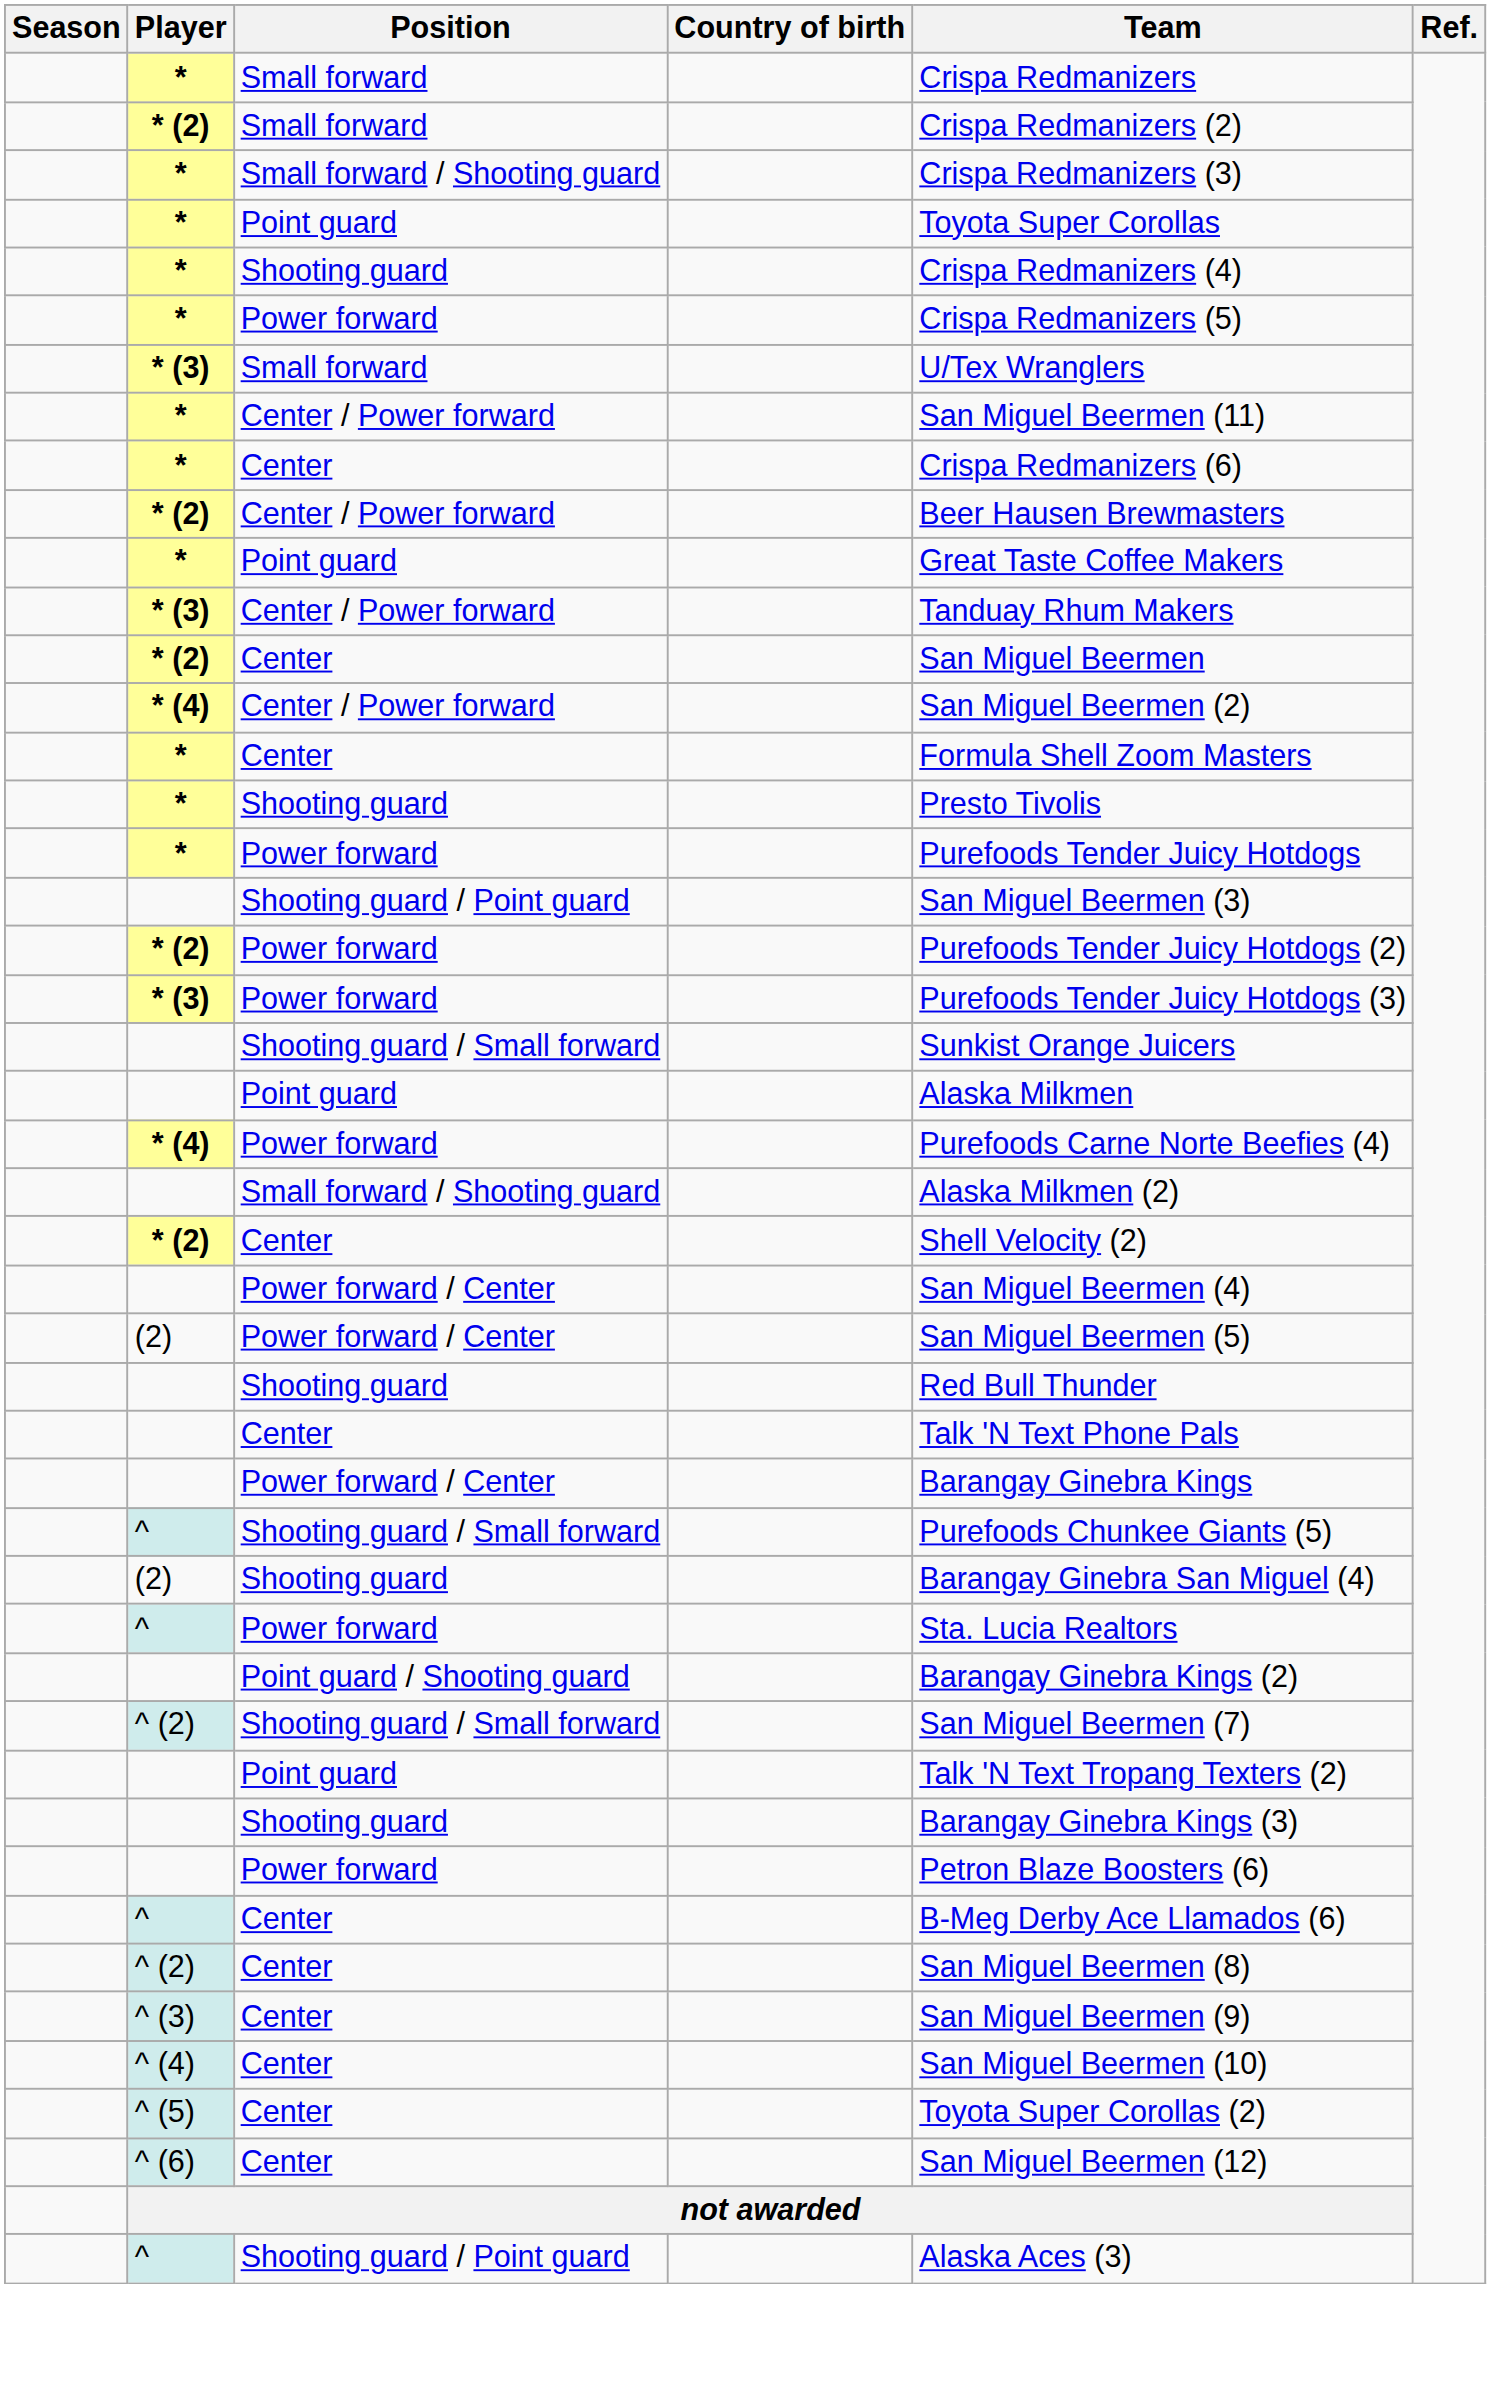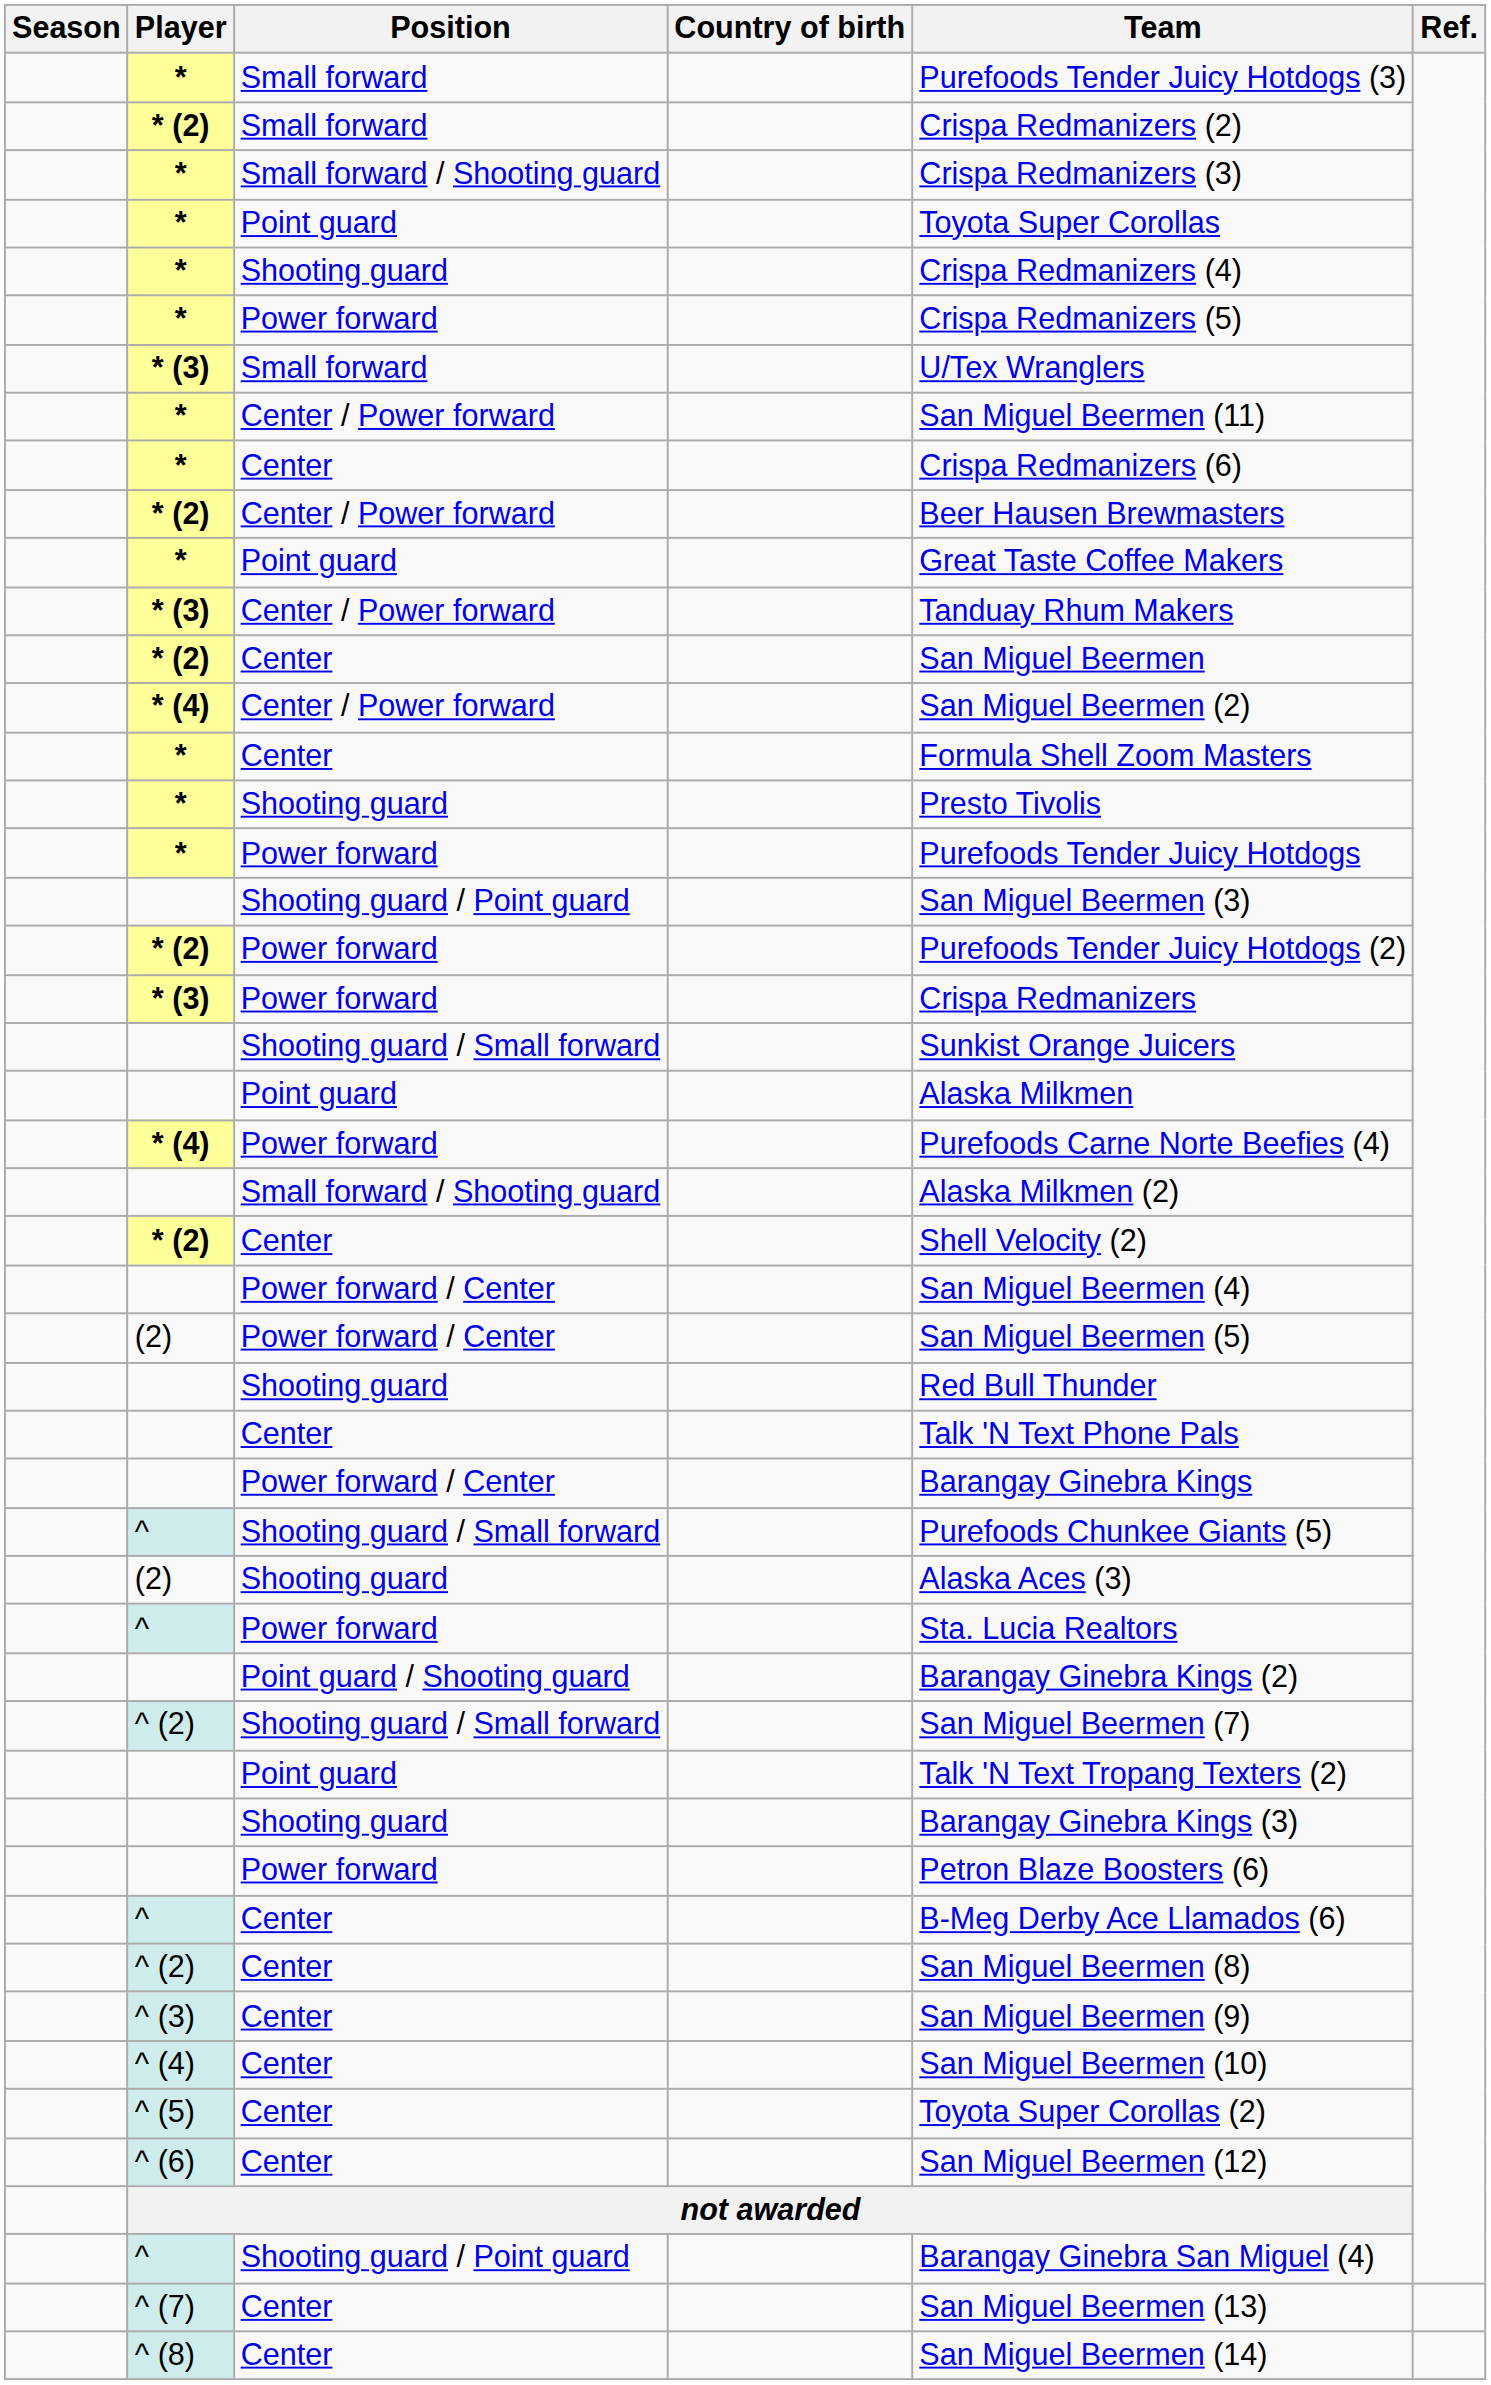* / Small forward | Team: Crispa Redmanizers -> Purefoods Tender Juicy Hotdogs (3)
* (3) / Power forward | Team: Purefoods Tender Juicy Hotdogs (3) -> Crispa Redmanizers
(2) / Shooting guard | Team: Barangay Ginebra San Miguel (4) -> Alaska Aces (3)
^ / Shooting guard / Point guard | Team: Alaska Aces (3) -> Barangay Ginebra San Miguel (4)
+ row: ^ (7) | Center | San Miguel Beermen (13)
+ row: ^ (8) | Center | San Miguel Beermen (14)
